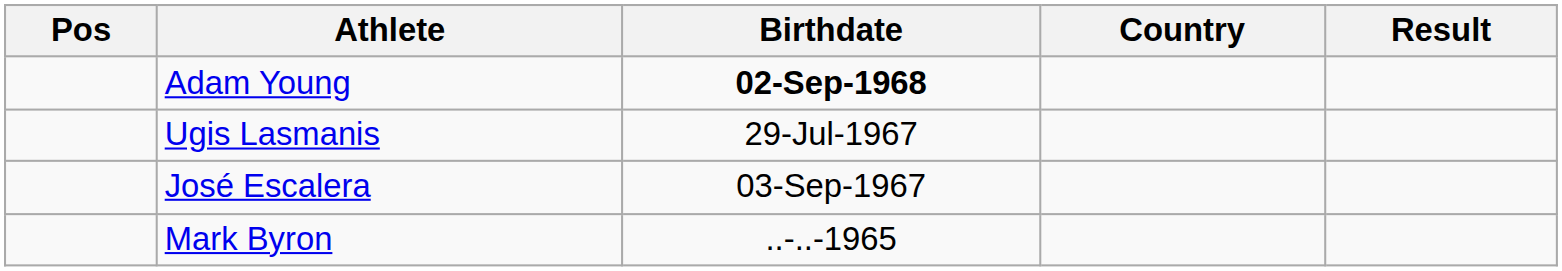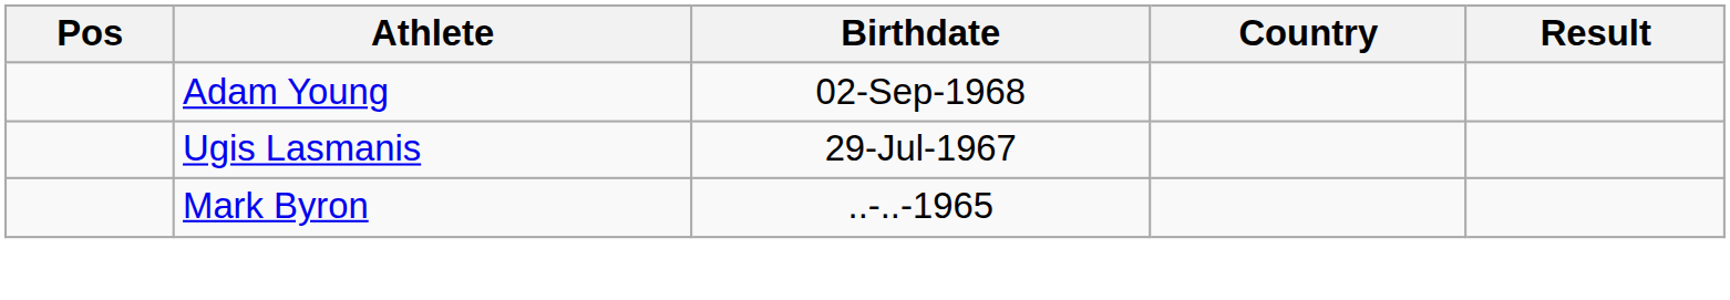Adam Young | Birthdate: bold -> normal
- row: José Escalera | 03-Sep-1967
